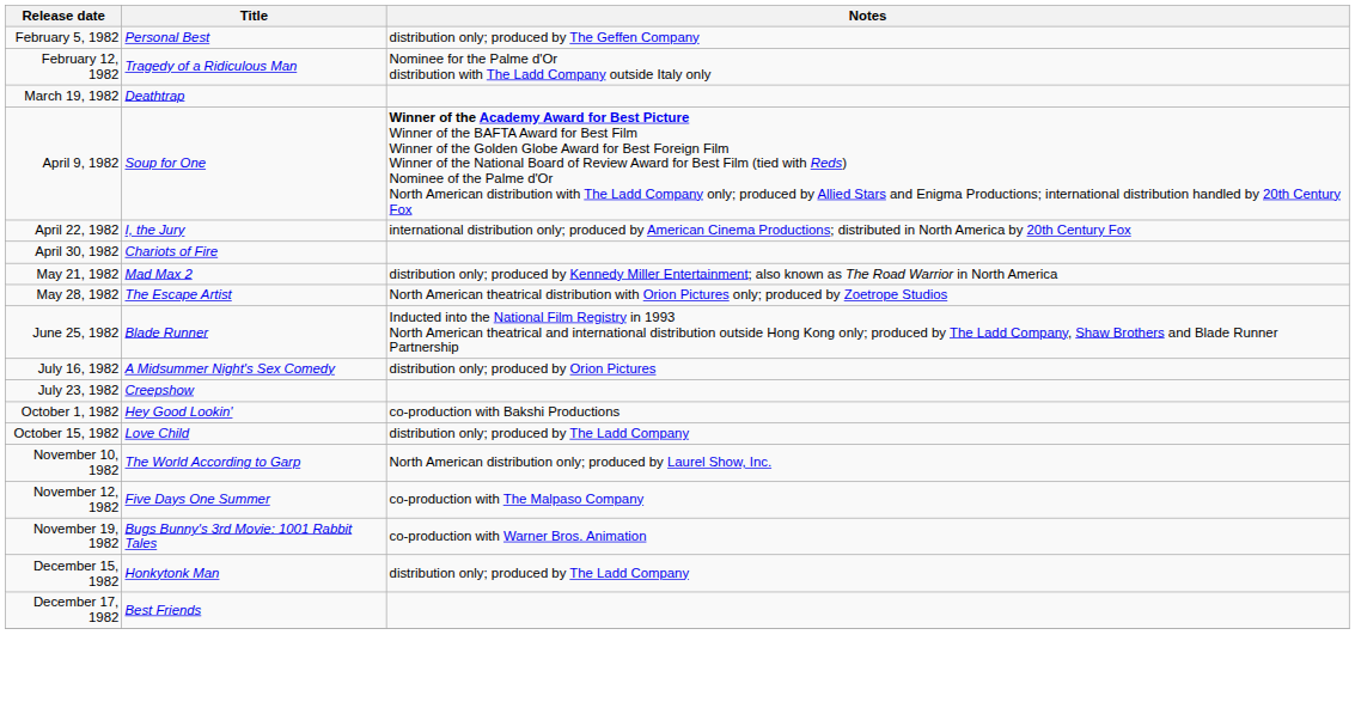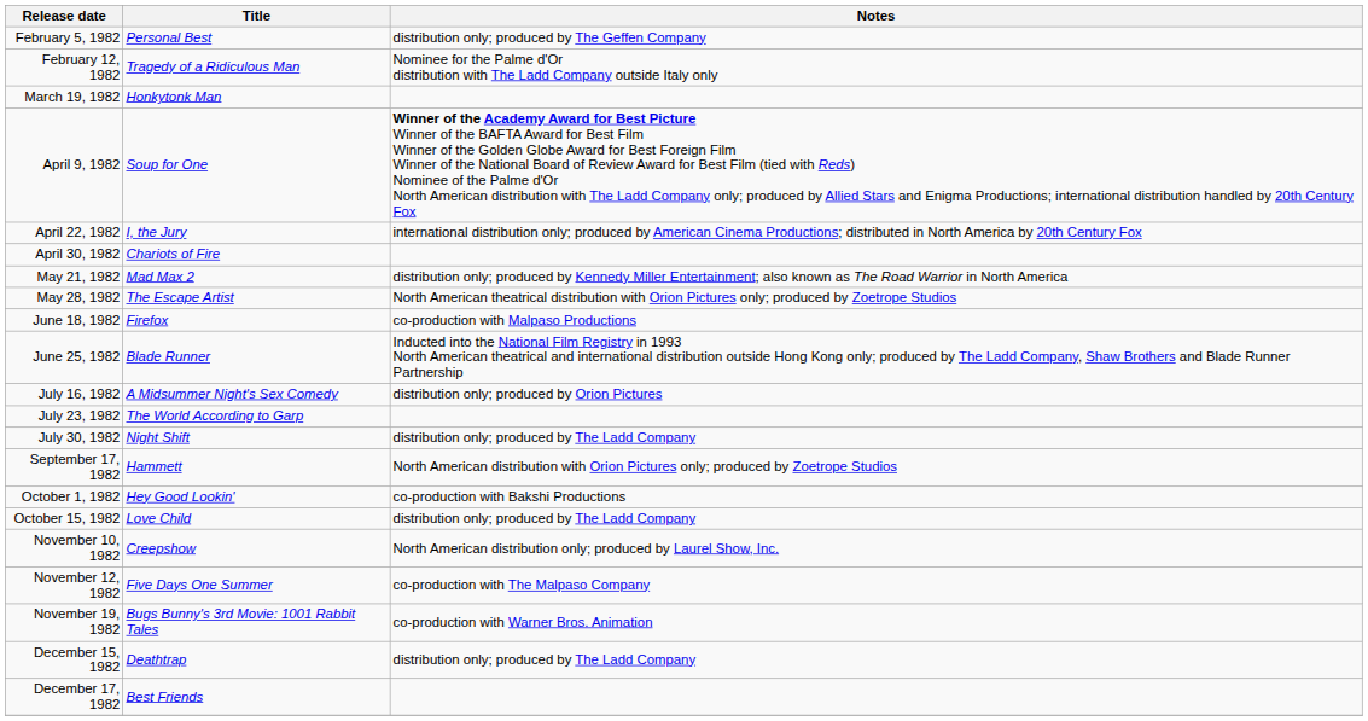March 19, 1982 | Title: Deathtrap -> Honkytonk Man
+ row: June 18, 1982 | Firefox | co-production with Malpaso Productions
July 23, 1982 | Title: Creepshow -> The World According to Garp
+ row: July 30, 1982 | Night Shift | distribution only; produced by The Ladd Company
+ row: September 17, 1982 | Hammett | North American distribution with Orion Pictures only; produced by Zoetrope Studios
November 10, 1982 | Title: The World According to Garp -> Creepshow
December 15, 1982 | Title: Honkytonk Man -> Deathtrap
